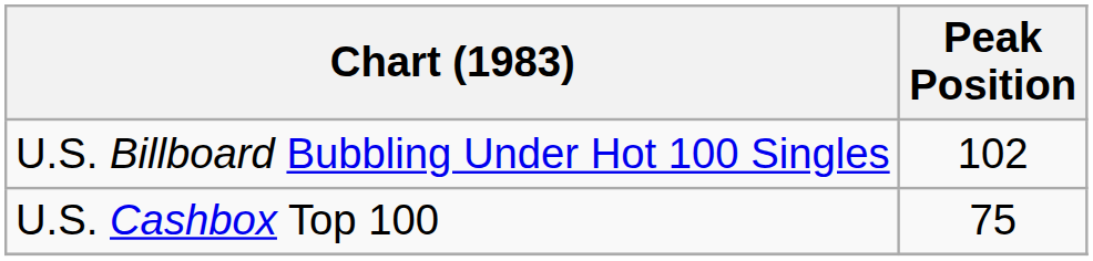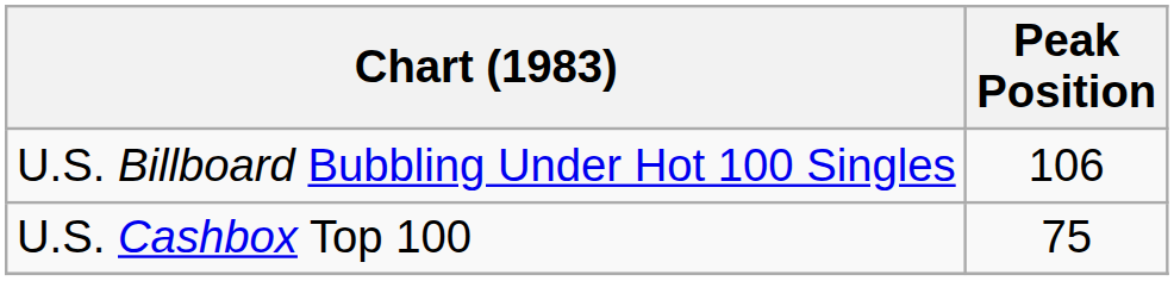U.S. Billboard Bubbling Under Hot 100 Singles | Peak Position: 102 -> 106
